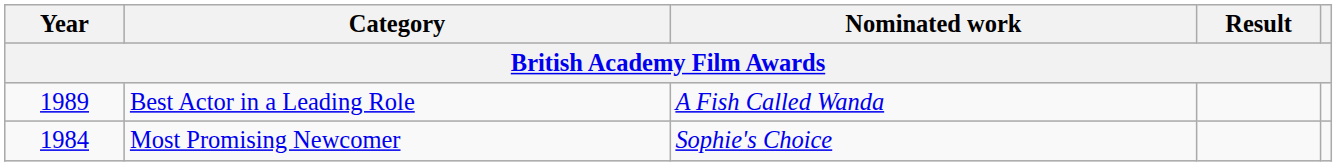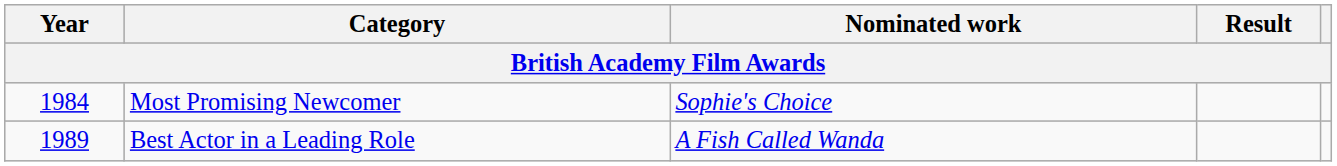rows swapped: Most Promising Newcomer <-> Best Actor in a Leading Role
